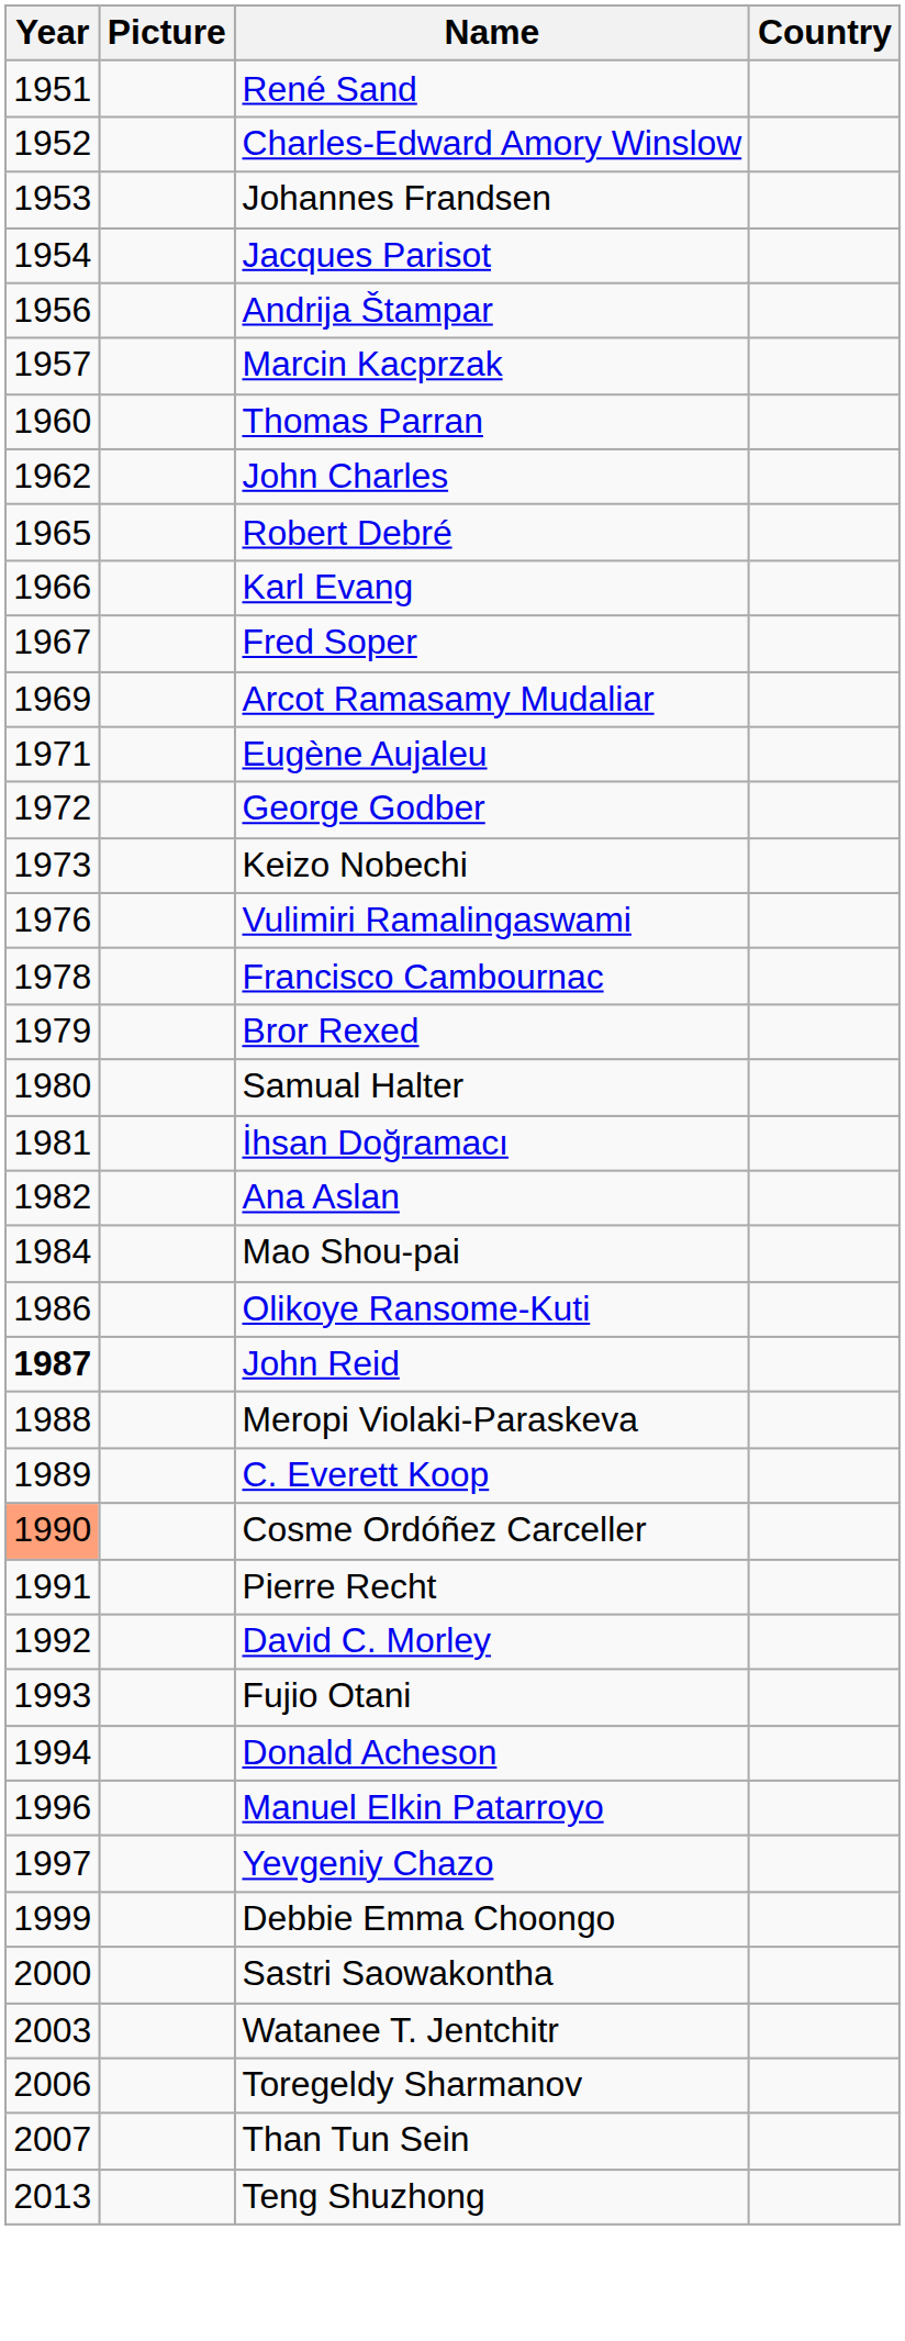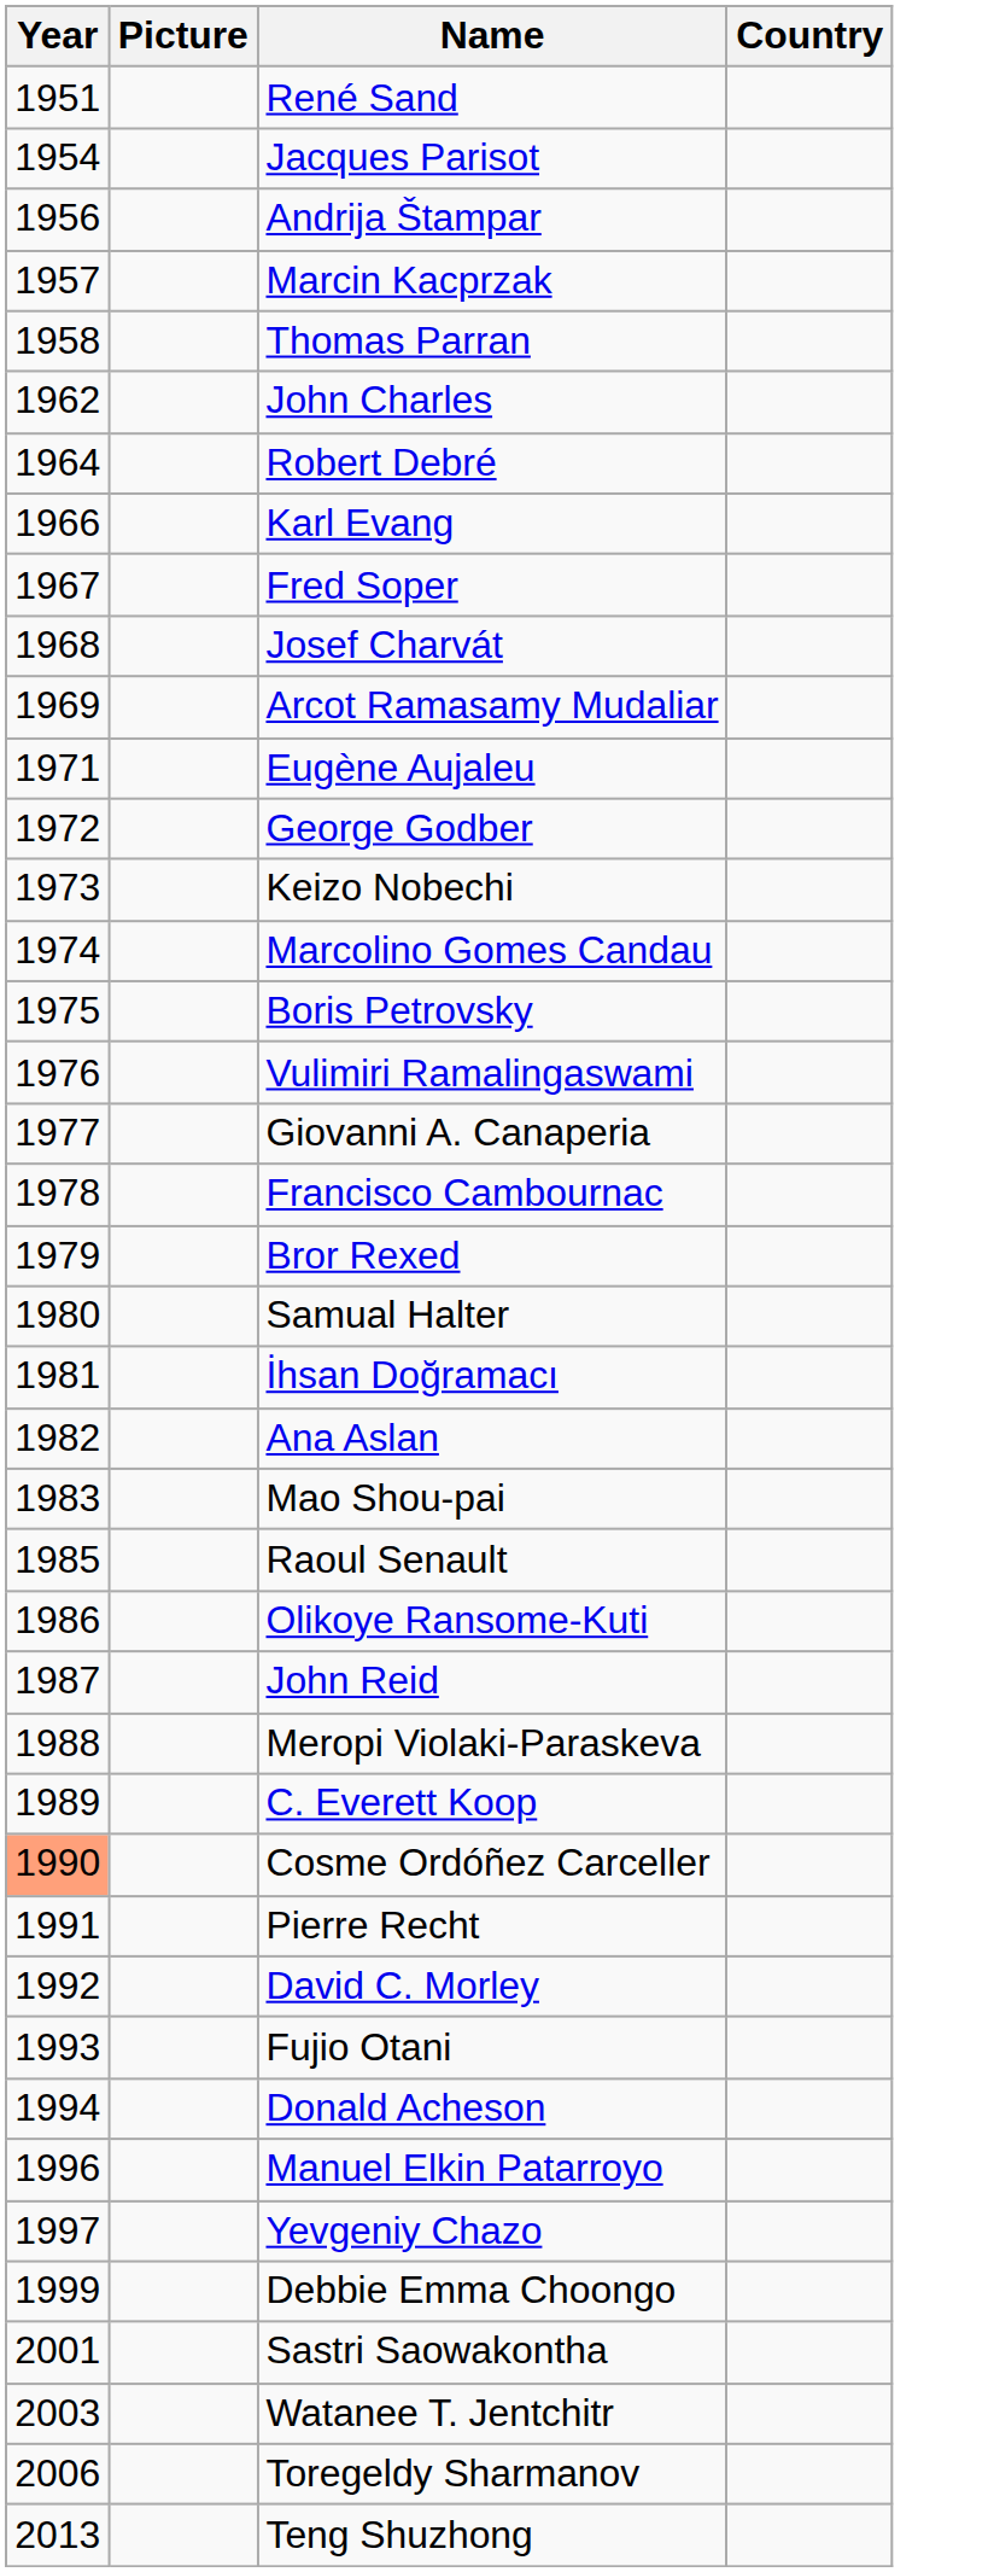- row: 1952 | Charles-Edward Amory Winslow
- row: 1953 | Johannes Frandsen
Thomas Parran | Year: 1960 -> 1958
Robert Debré | Year: 1965 -> 1964
+ row: 1968 | Josef Charvát
+ row: 1974 | Marcolino Gomes Candau
+ row: 1975 | Boris Petrovsky
+ row: 1977 | Giovanni A. Canaperia
Mao Shou-pai | Year: 1984 -> 1983
+ row: 1985 | Raoul Senault
John Reid | Year: bold -> normal
Sastri Saowakontha | Year: 2000 -> 2001
- row: 2007 | Than Tun Sein
